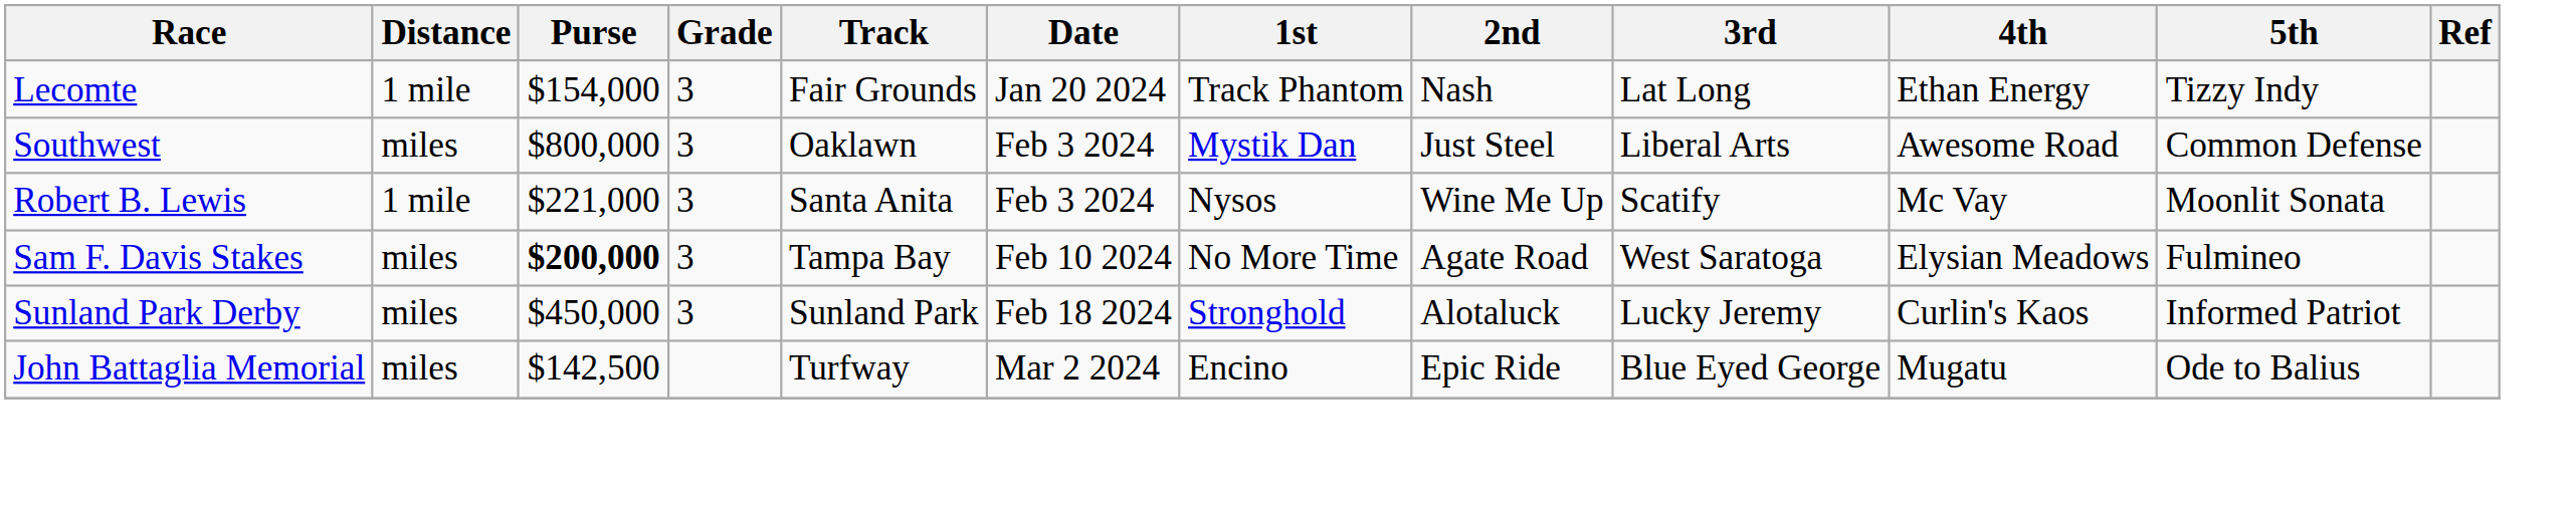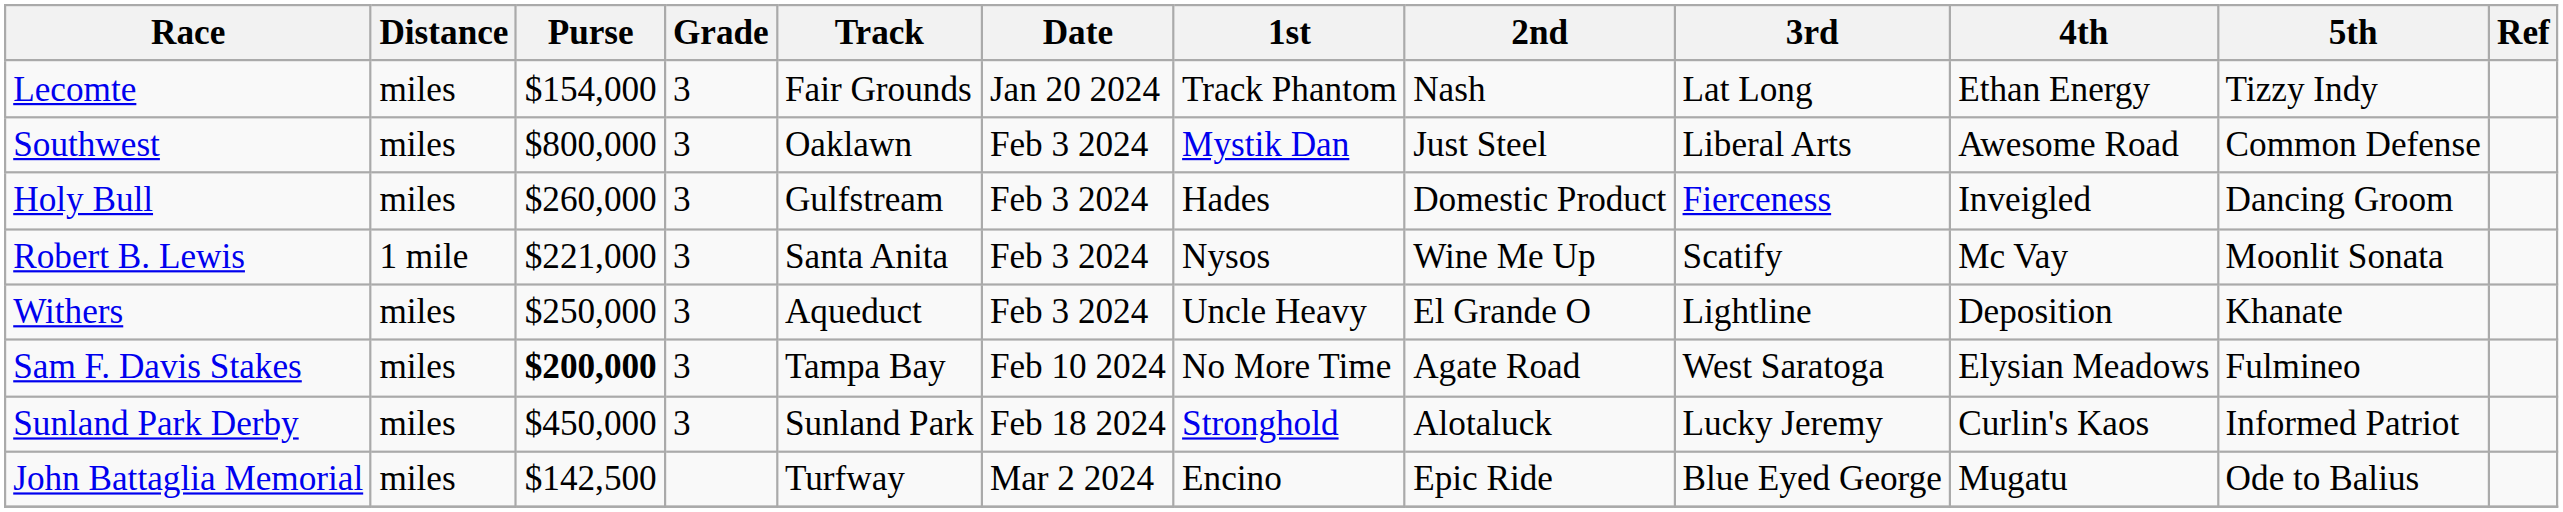Lecomte | Distance: 1 mile -> miles
+ row: Holy Bull | miles | $260,000 | 3 | Gulfstream | Feb 3 2024 | Hades | Domestic Product | Fierceness | Inveigled | Dancing Groom
+ row: Withers | miles | $250,000 | 3 | Aqueduct | Feb 3 2024 | Uncle Heavy | El Grande O | Lightline | Deposition | Khanate
